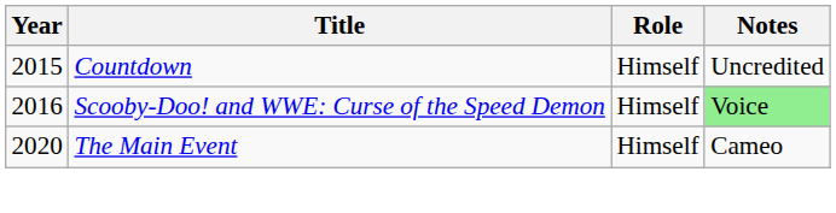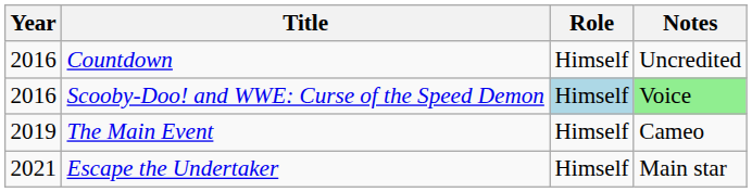Countdown | Year: 2015 -> 2016
Scooby-Doo! and WWE: Curse of the Speed Demon | Role: no background -> lightblue background
The Main Event | Year: 2020 -> 2019
+ row: 2021 | Escape the Undertaker | Himself | Main star
